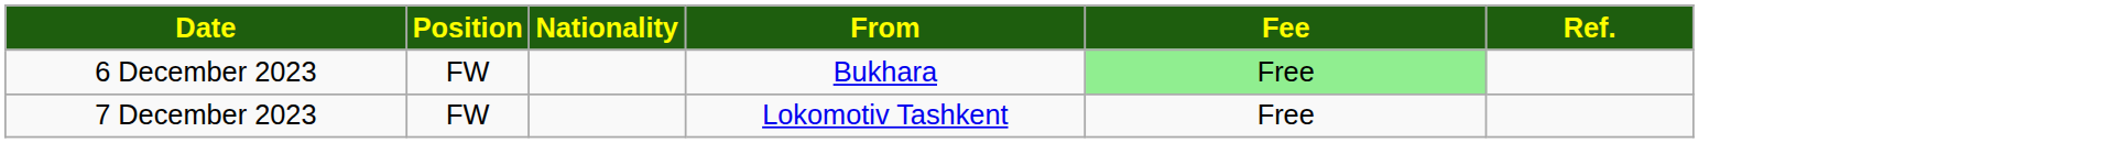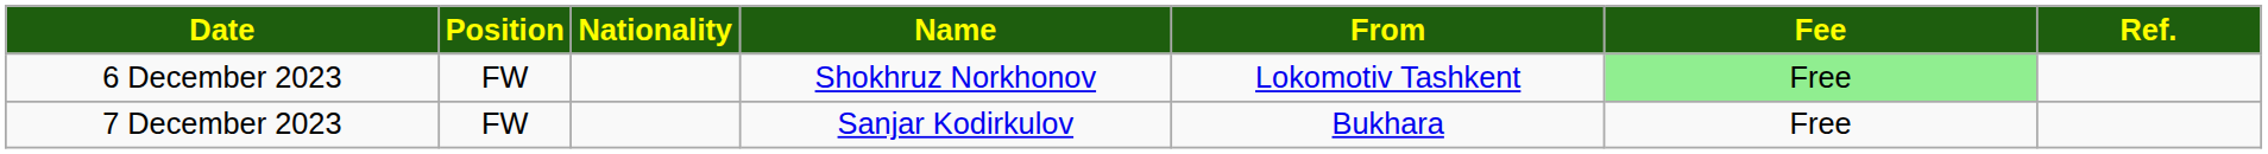+ column: Name | Shokhruz Norkhonov | Sanjar Kodirkulov
6 December 2023 | From: Bukhara -> Lokomotiv Tashkent
7 December 2023 | From: Lokomotiv Tashkent -> Bukhara
